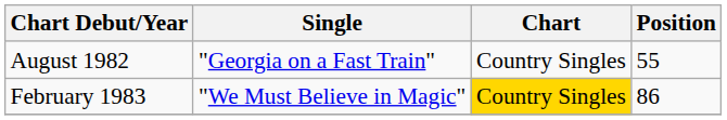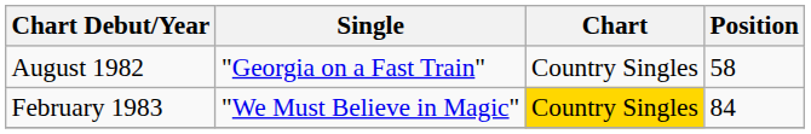August 1982 | Position: 55 -> 58
February 1983 | Position: 86 -> 84
